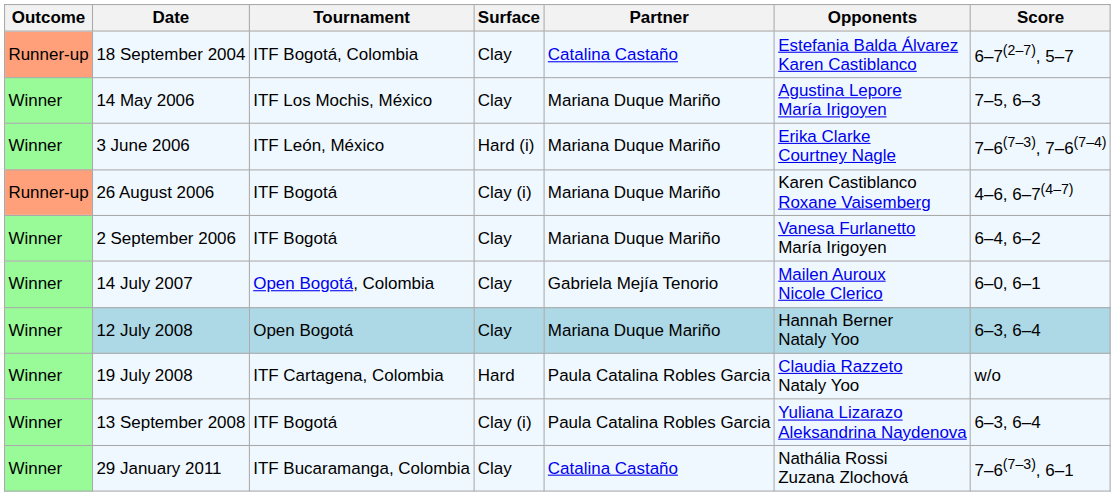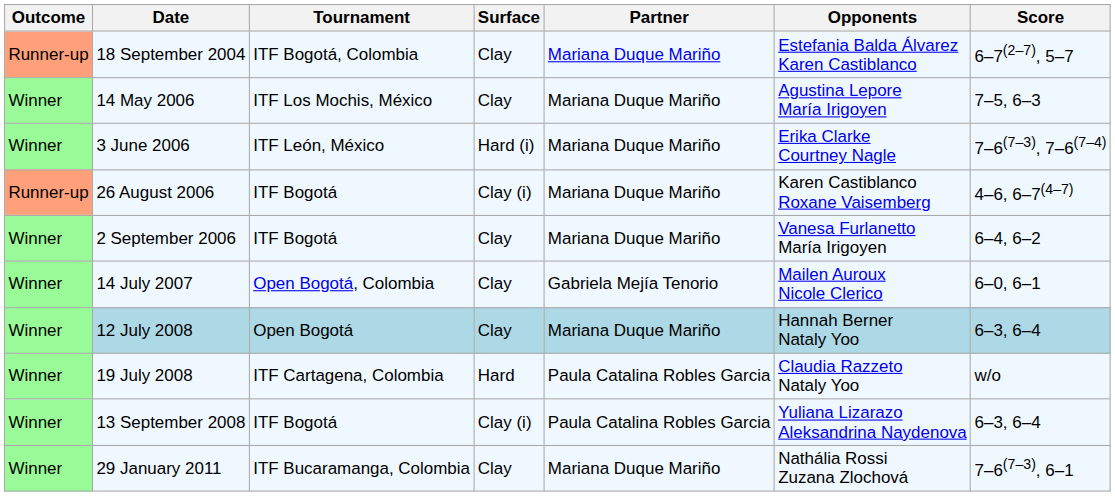18 September 2004 | Partner: Catalina Castaño -> Mariana Duque Mariño
29 January 2011 | Partner: Catalina Castaño -> Mariana Duque Mariño
